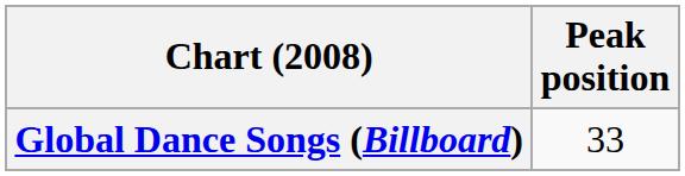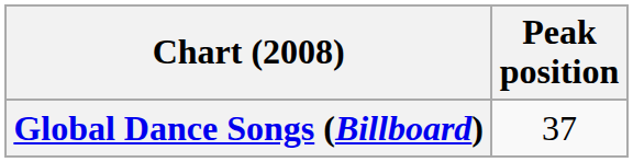Global Dance Songs (Billboard) | Peak position: 33 -> 37
